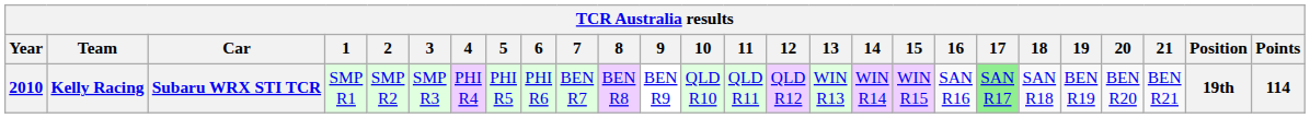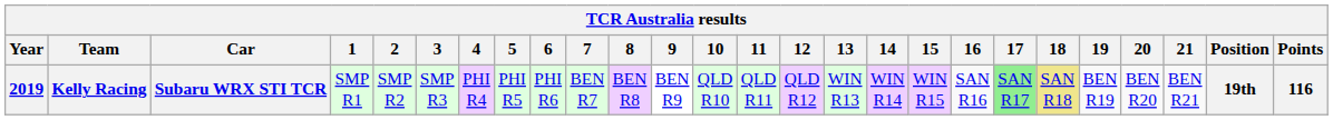Kelly Racing | Year: 2010 -> 2019
Kelly Racing | 18: no background -> khaki background
Kelly Racing | Points: 114 -> 116
